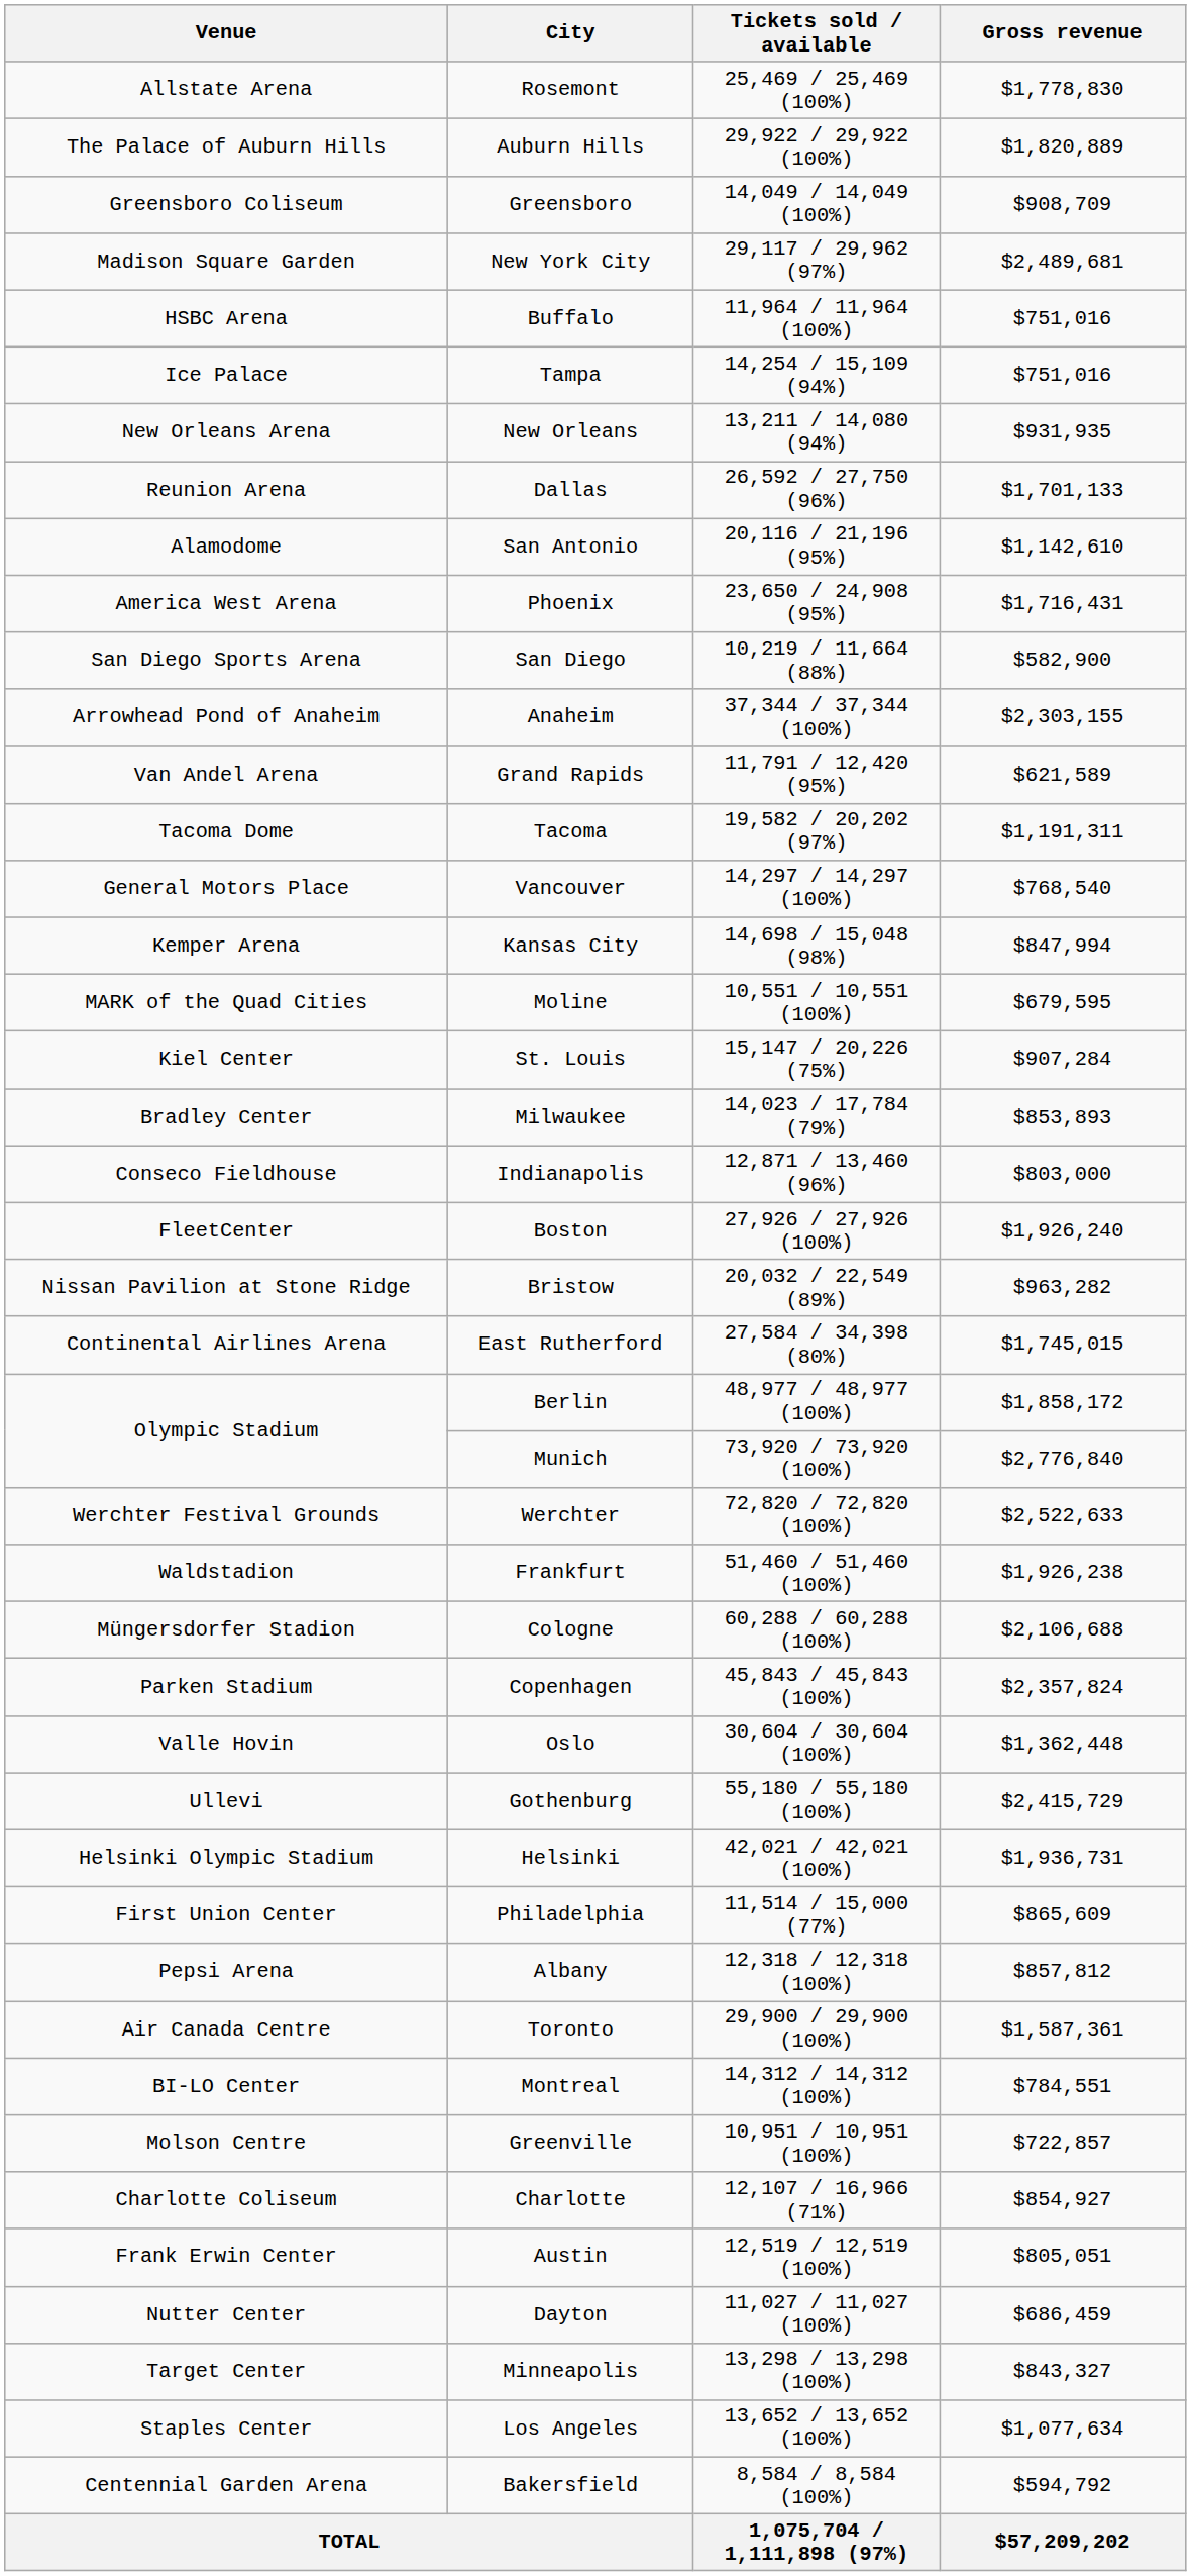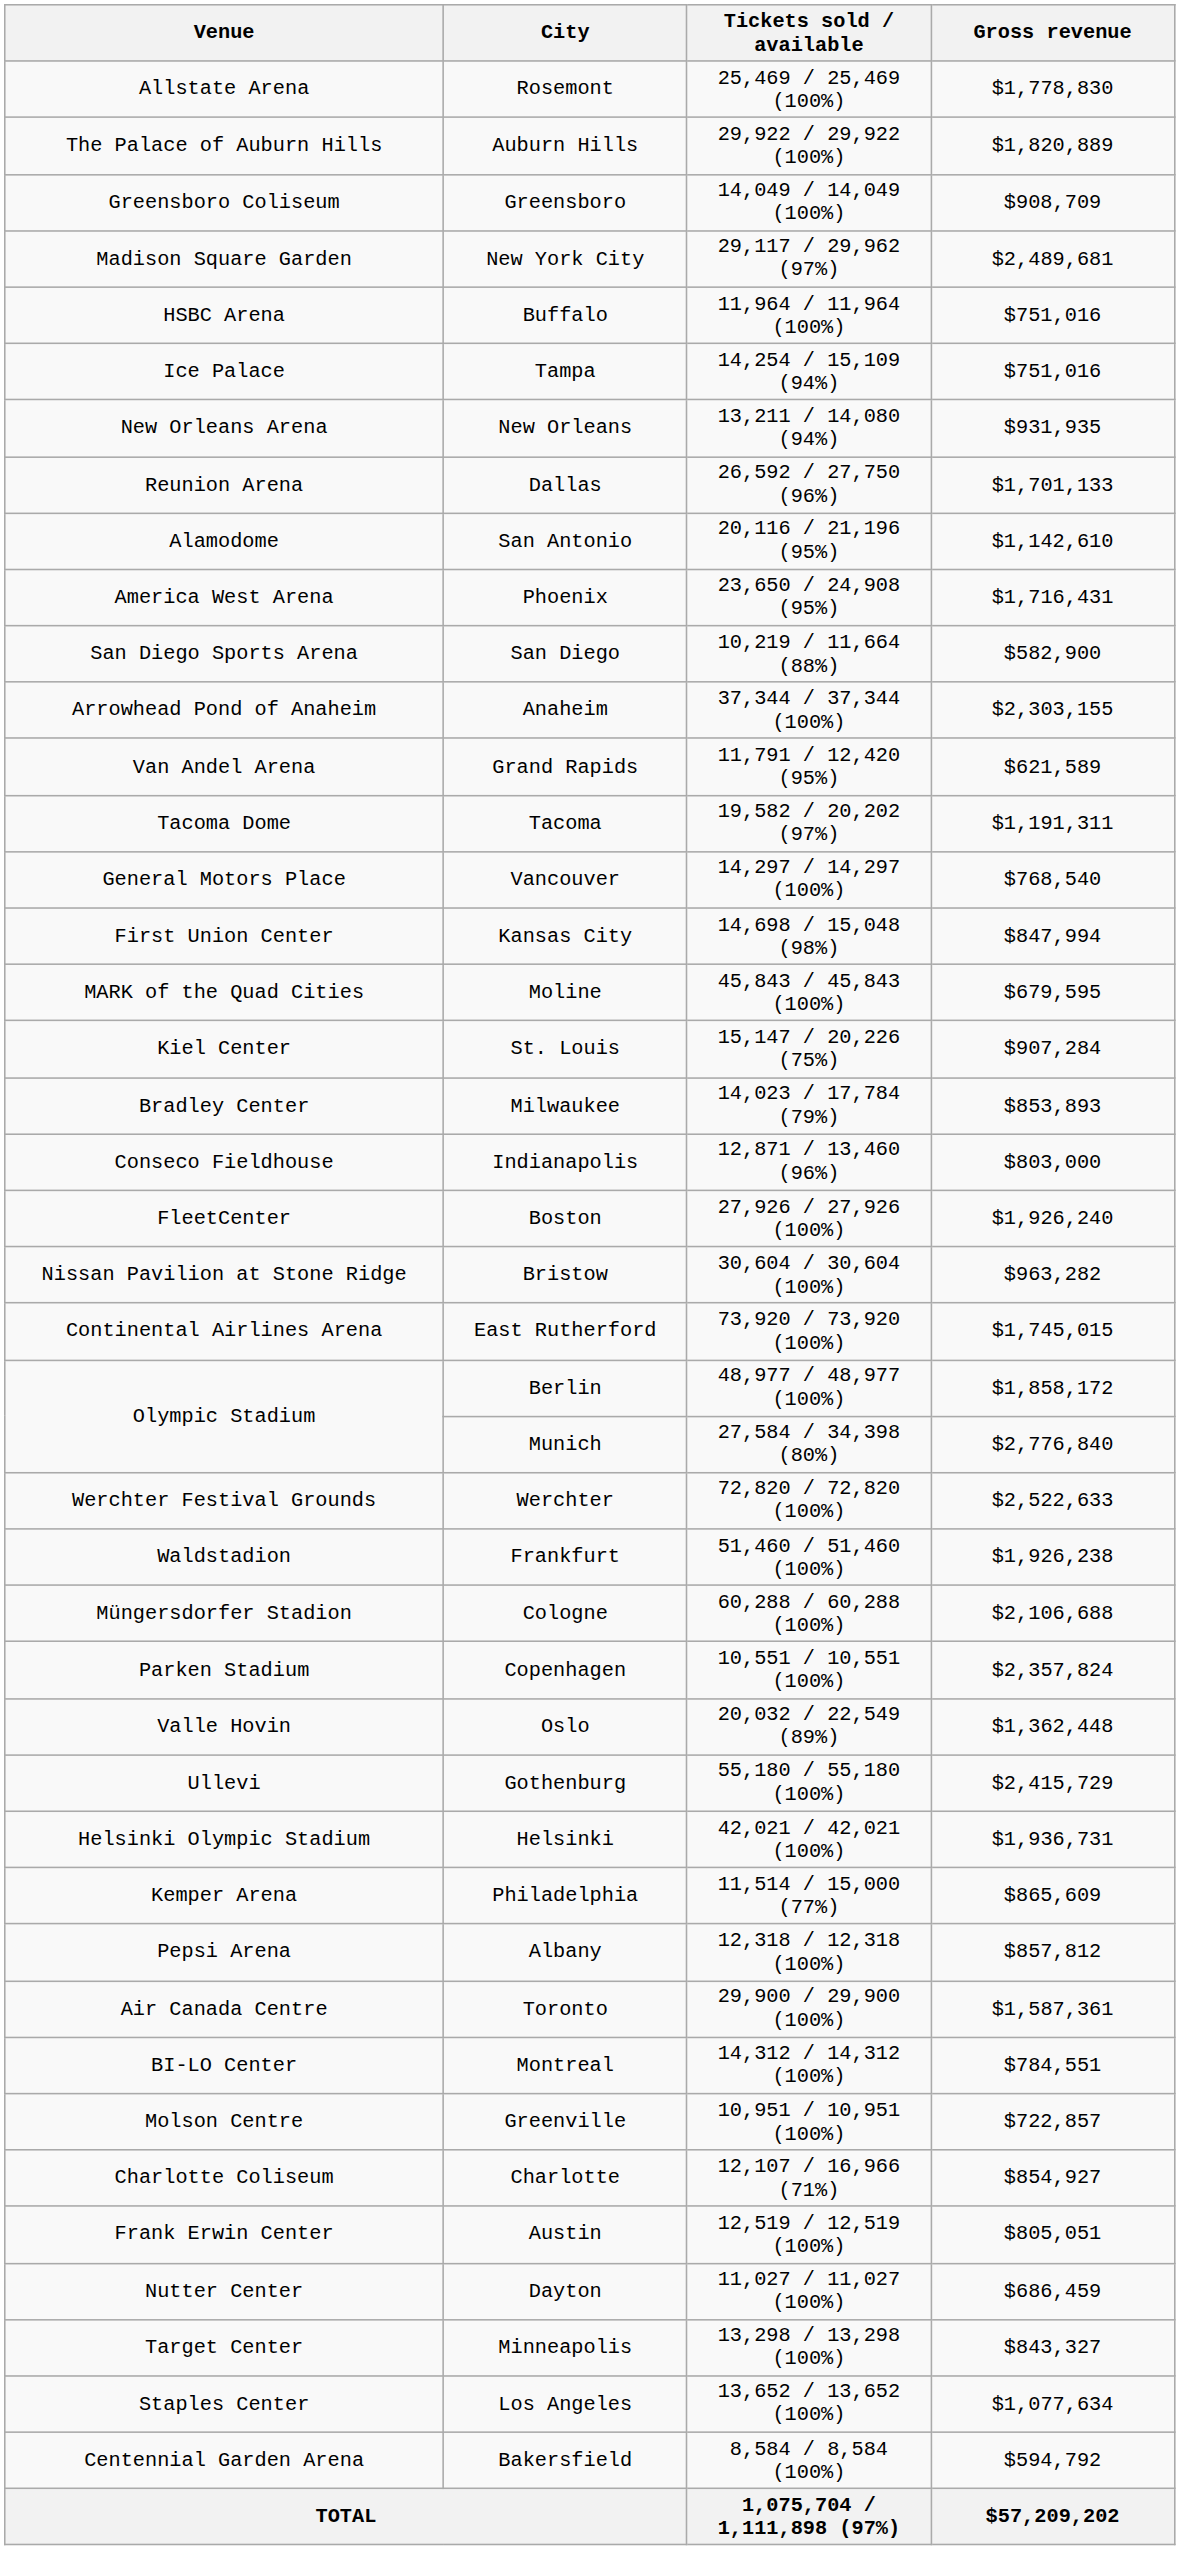Kansas City | Venue: Kemper Arena -> First Union Center
Moline | Tickets sold / available: 10,551 / 10,551 (100%) -> 45,843 / 45,843 (100%)
Bristow | Tickets sold / available: 20,032 / 22,549 (89%) -> 30,604 / 30,604 (100%)
East Rutherford | Tickets sold / available: 27,584 / 34,398 (80%) -> 73,920 / 73,920 (100%)
Munich | Tickets sold / available: 73,920 / 73,920 (100%) -> 27,584 / 34,398 (80%)
Copenhagen | Tickets sold / available: 45,843 / 45,843 (100%) -> 10,551 / 10,551 (100%)
Oslo | Tickets sold / available: 30,604 / 30,604 (100%) -> 20,032 / 22,549 (89%)
Philadelphia | Venue: First Union Center -> Kemper Arena
